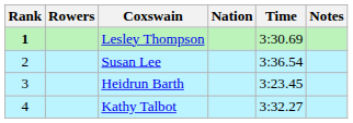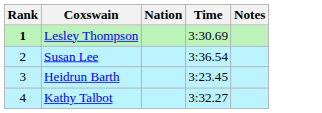- column: Rowers
